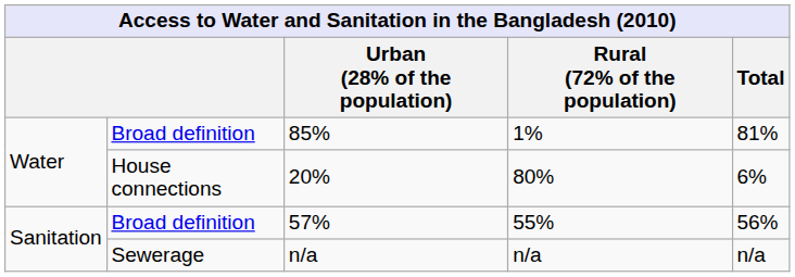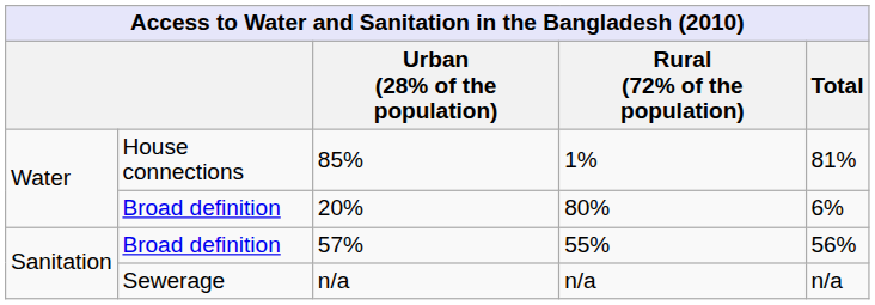85% | column 2: Broad definition -> House connections
20% | column 2: House connections -> Broad definition
